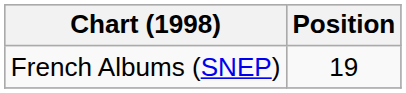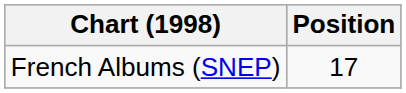French Albums (SNEP) | Position: 19 -> 17
